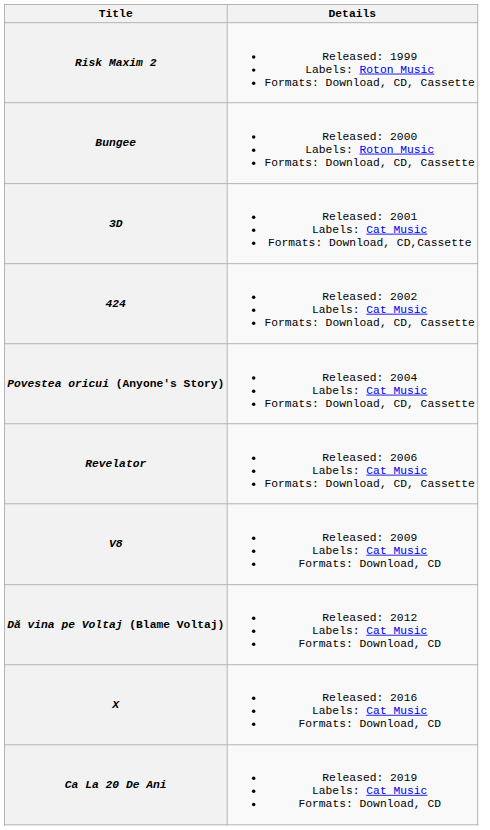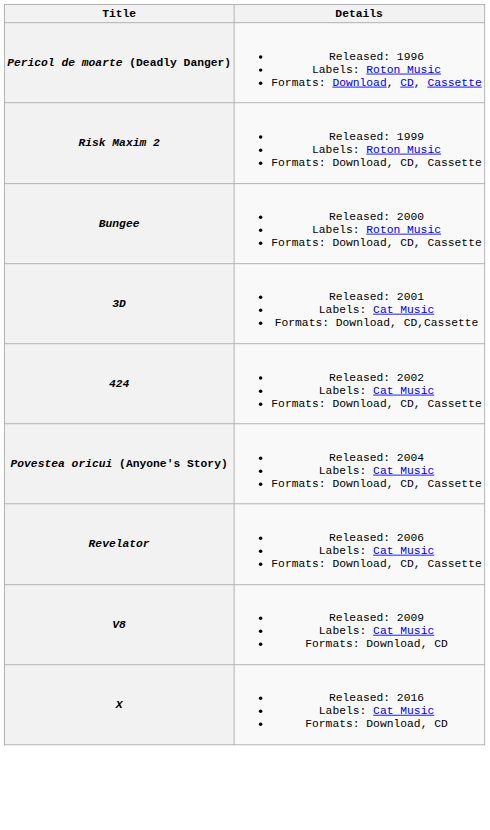+ row: Pericol de moarte (Deadly Danger) | Released: 1996 Labels: Roton Music Formats: Download, CD, Cassette
- row: Dă vina pe Voltaj (Blame Voltaj) | Released: 2012 Labels: Cat Music Formats: Download, CD
- row: Ca La 20 De Ani | Released: 2019 Labels: Cat Music Formats: Download, CD
